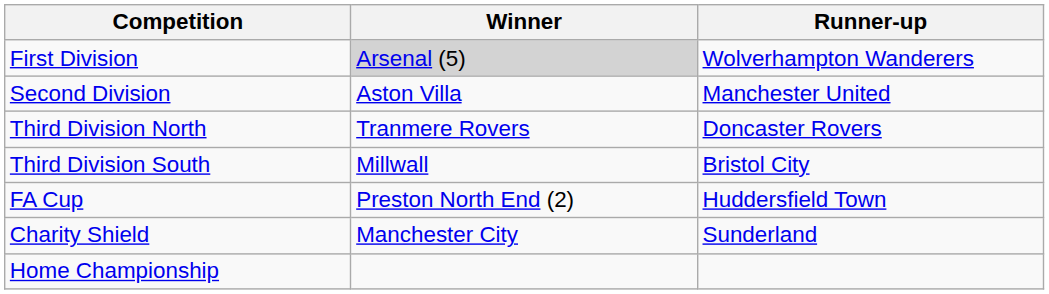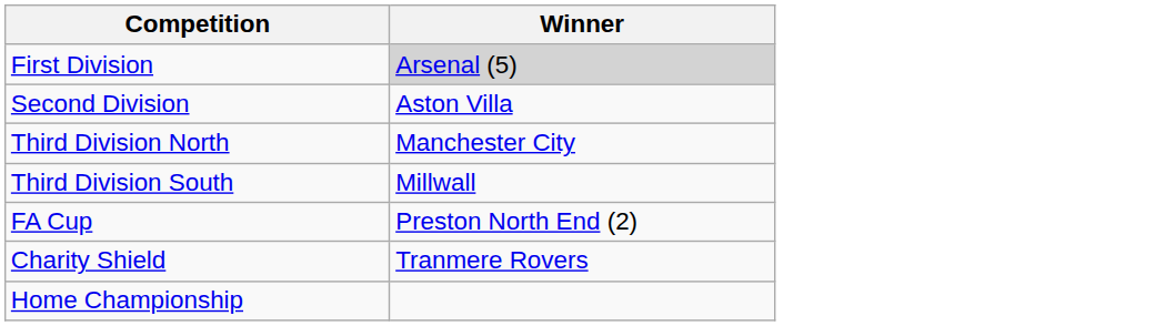- column: Runner-up | Wolverhampton Wanderers | Manchester United | Doncaster Rovers | Bristol City | Huddersfield Town | Sunderland
Third Division North | Winner: Tranmere Rovers -> Manchester City
Charity Shield | Winner: Manchester City -> Tranmere Rovers
